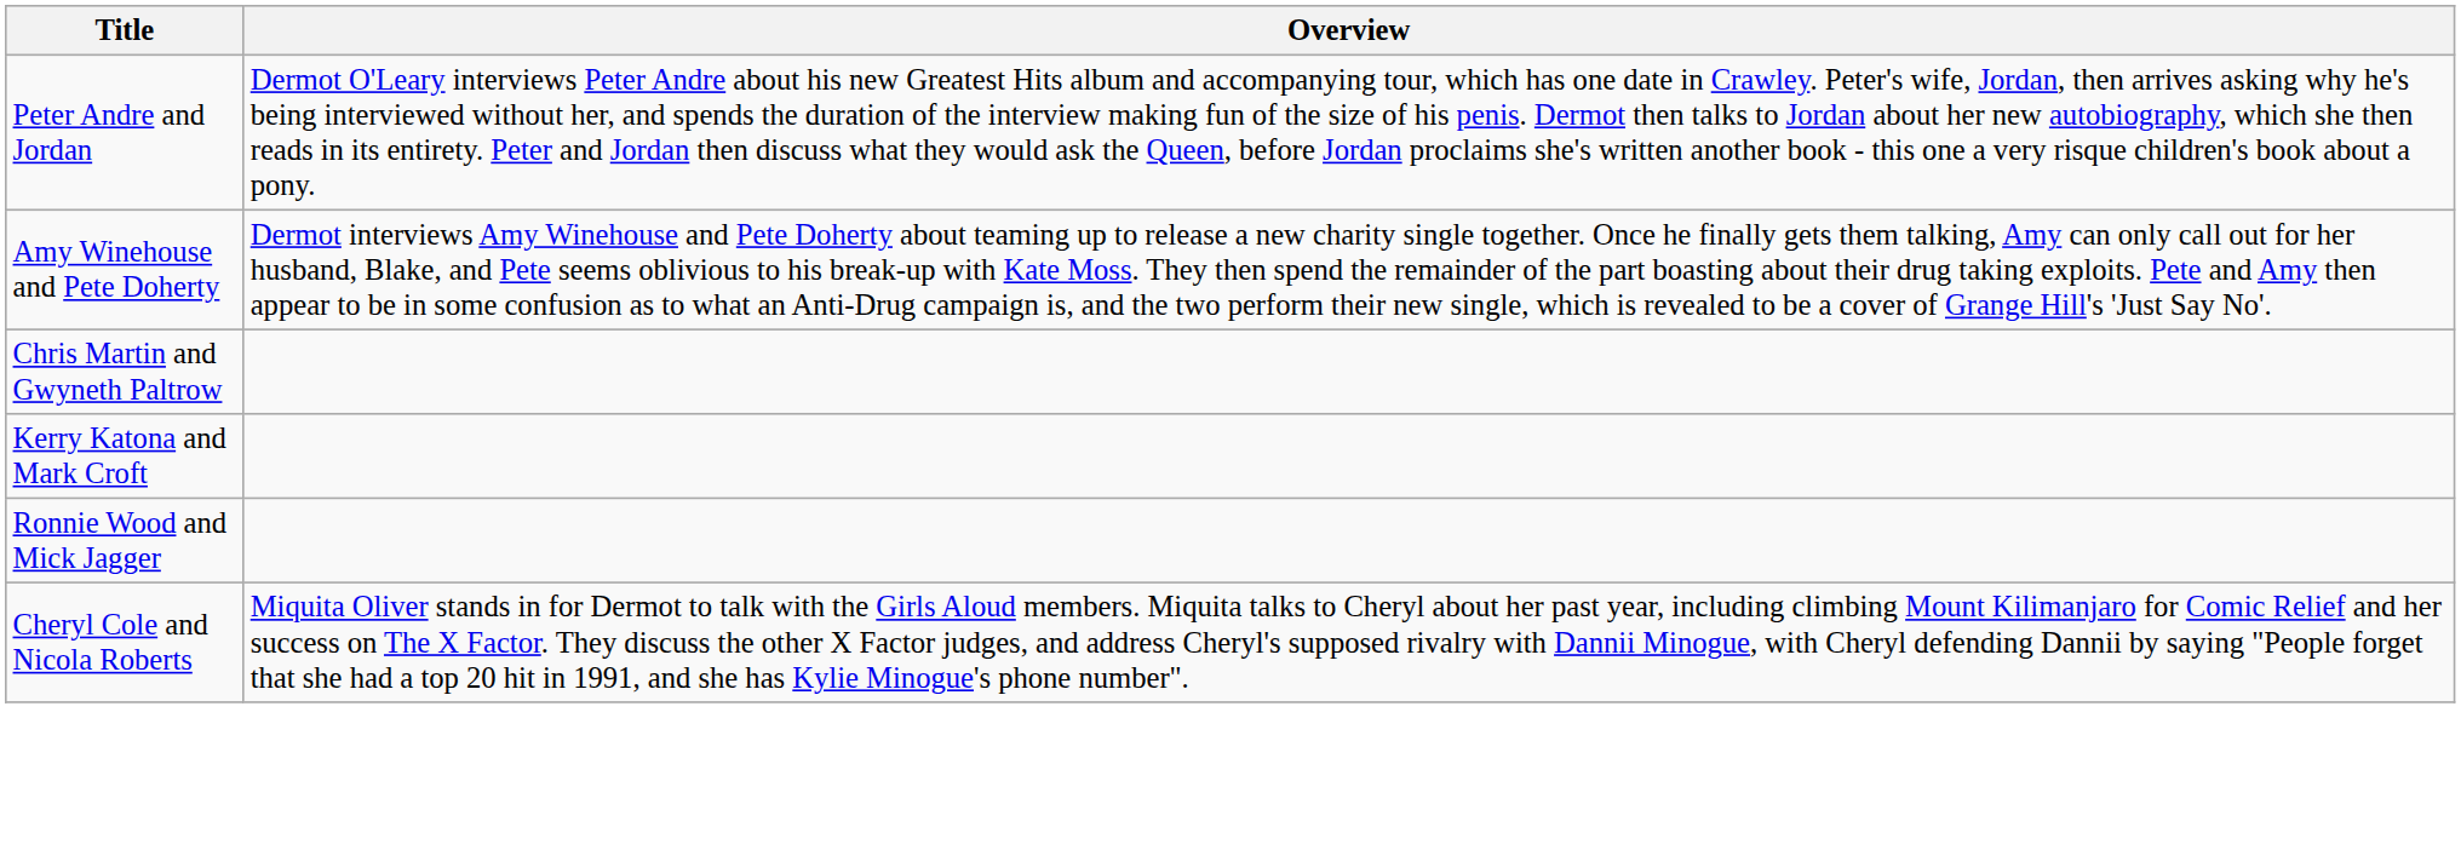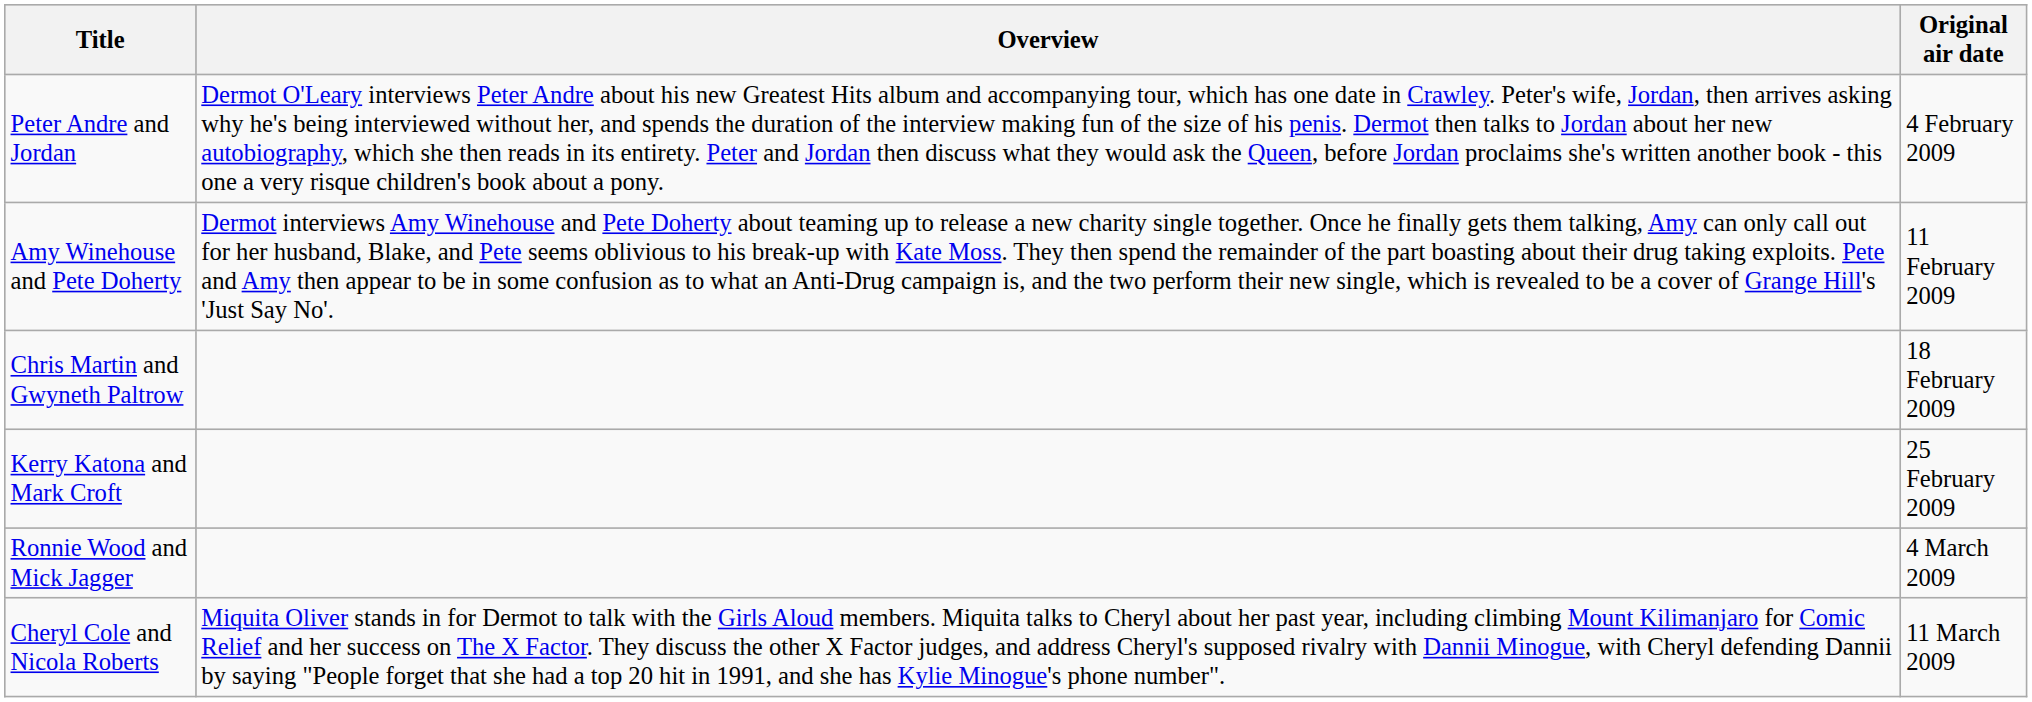+ column: Original air date | 4 February 2009 | 11 February 2009 | 18 February 2009 | 25 February 2009 | 4 March 2009 | 11 March 2009
